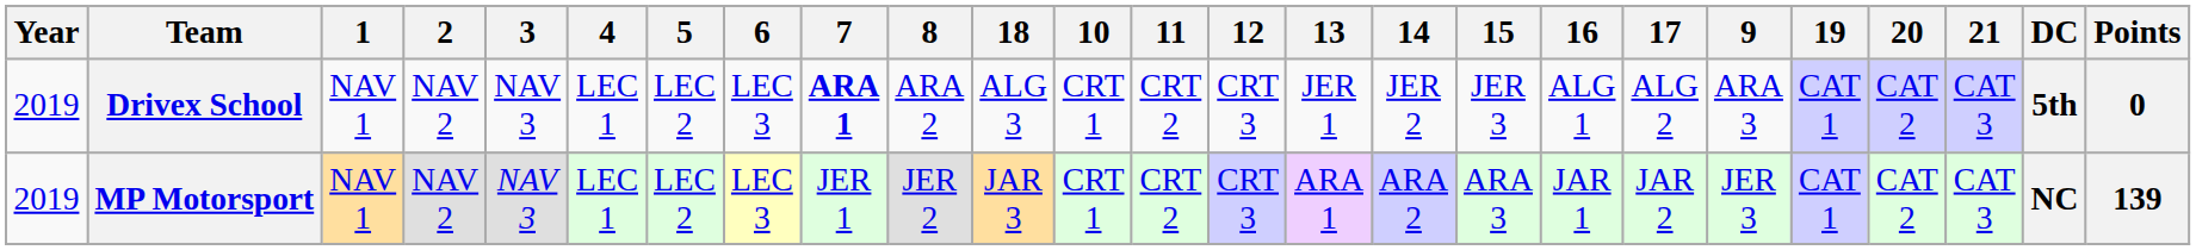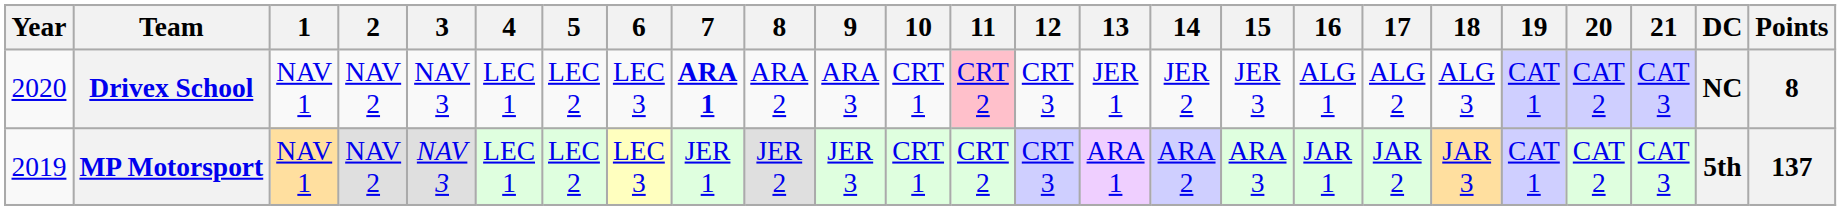columns swapped: 9 <-> 18
Drivex School | Year: 2019 -> 2020
Drivex School | 11: no background -> pink background
Drivex School | DC: 5th -> NC
Drivex School | Points: 0 -> 8
MP Motorsport | DC: NC -> 5th
MP Motorsport | Points: 139 -> 137
